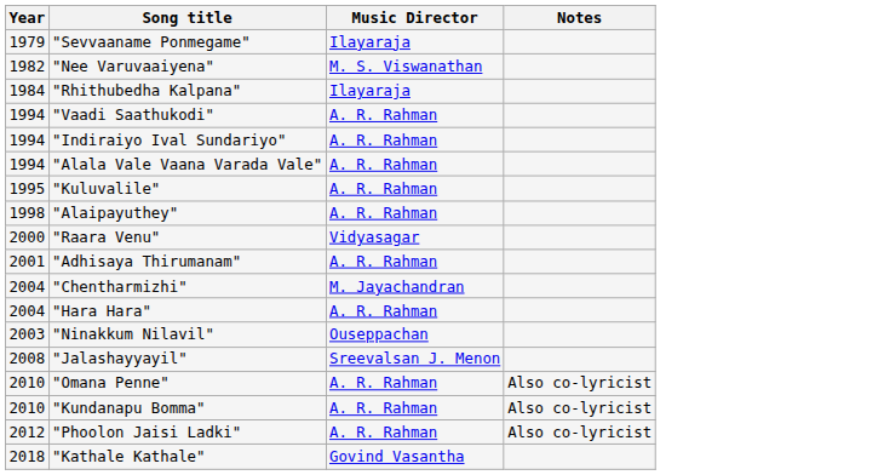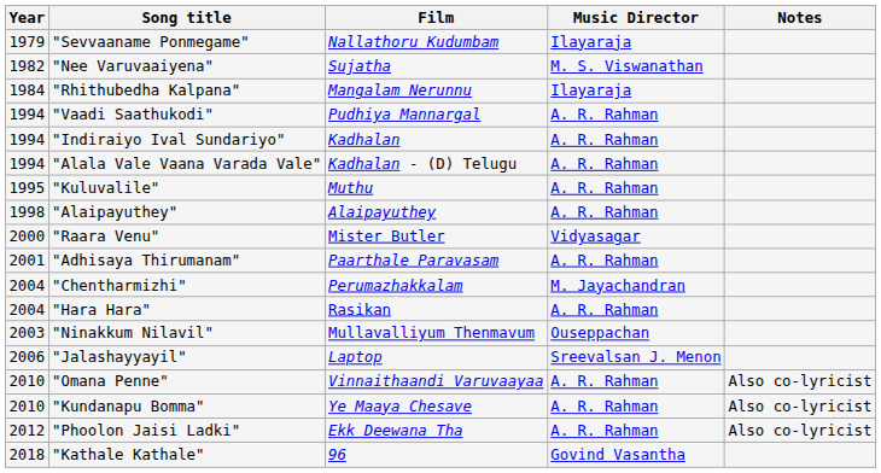+ column: Film | Nallathoru Kudumbam | Sujatha | Mangalam Nerunnu | Pudhiya Mannargal | Kadhalan | Kadhalan - (D) Telugu | Muthu | Alaipayuthey | Mister Butler | Paarthale Paravasam | Perumazhakkalam | Rasikan | Mullavalliyum Thenmavum | Laptop | Vinnaithaandi Varuvaayaa | Ye Maaya Chesave | Ekk Deewana Tha | 96
"Jalashayyayil" | Year: 2008 -> 2006
